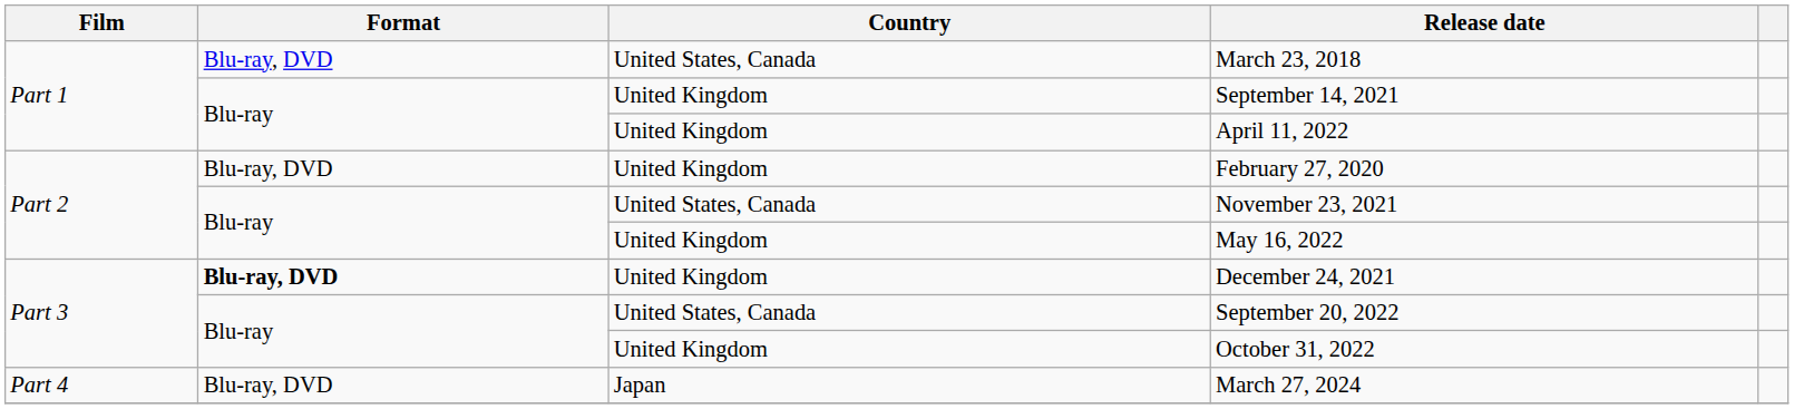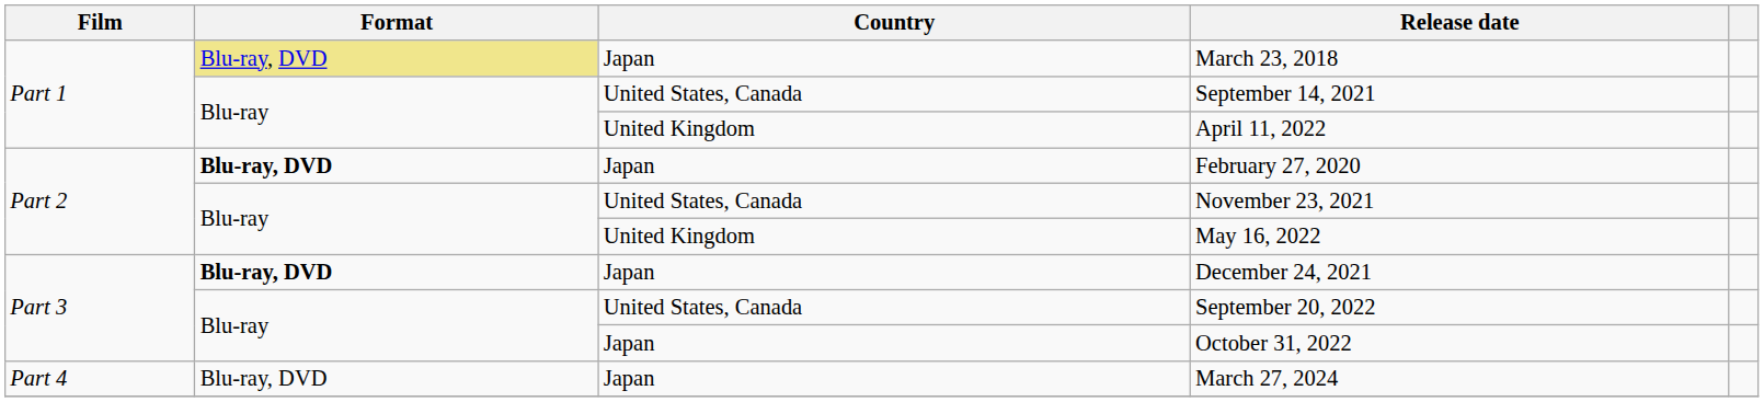March 23, 2018 | Format: no background -> khaki background
March 23, 2018 | Country: United States, Canada -> Japan
September 14, 2021 | Country: United Kingdom -> United States, Canada
February 27, 2020 | Format: normal -> bold
February 27, 2020 | Country: United Kingdom -> Japan
December 24, 2021 | Country: United Kingdom -> Japan
October 31, 2022 | Country: United Kingdom -> Japan
